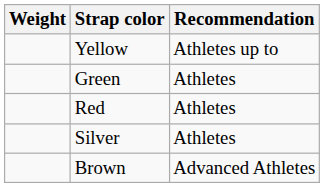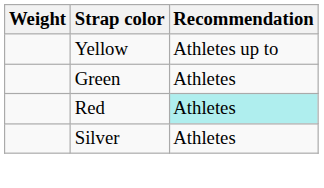Red | Recommendation: no background -> paleturquoise background
- row: Brown | Advanced Athletes
